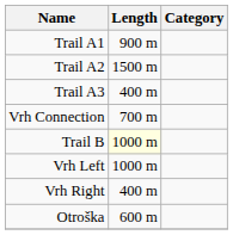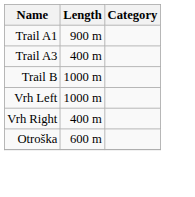- row: Trail A2 | 1500 m
- row: Vrh Connection | 700 m
Trail B | Length: lightyellow background -> no background
